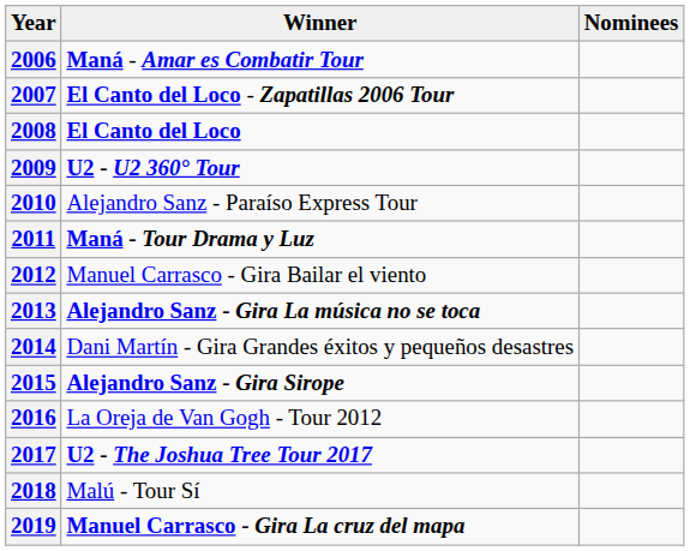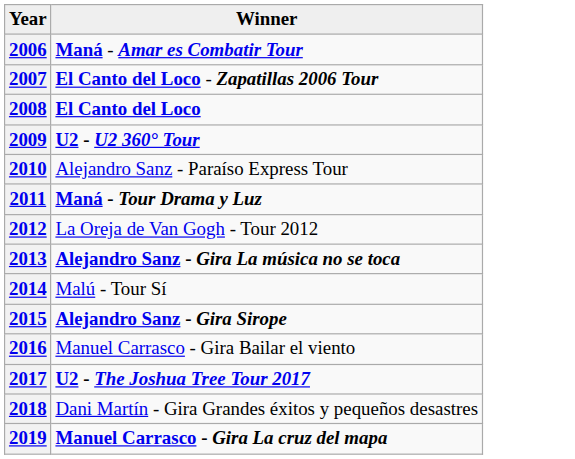- column: Nominees
2012 | Winner: Manuel Carrasco - Gira Bailar el viento -> La Oreja de Van Gogh - Tour 2012
2014 | Winner: Dani Martín - Gira Grandes éxitos y pequeños desastres -> Malú - Tour Sí
2016 | Winner: La Oreja de Van Gogh - Tour 2012 -> Manuel Carrasco - Gira Bailar el viento
2018 | Winner: Malú - Tour Sí -> Dani Martín - Gira Grandes éxitos y pequeños desastres
